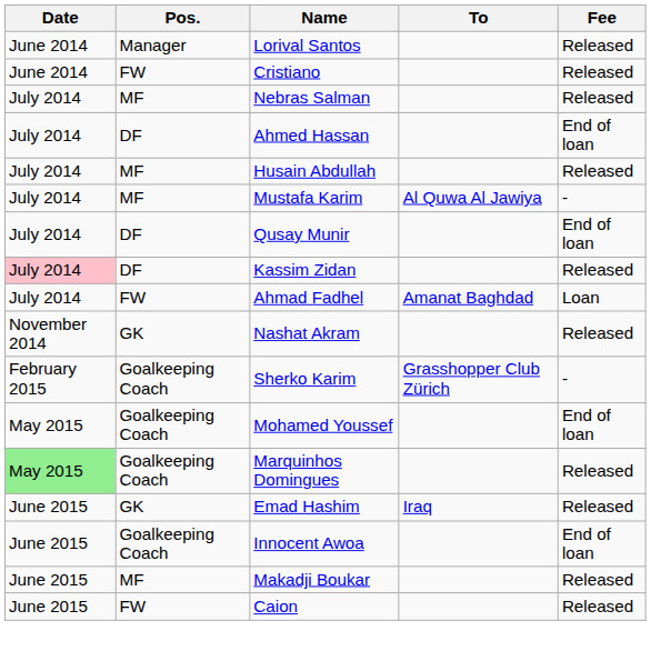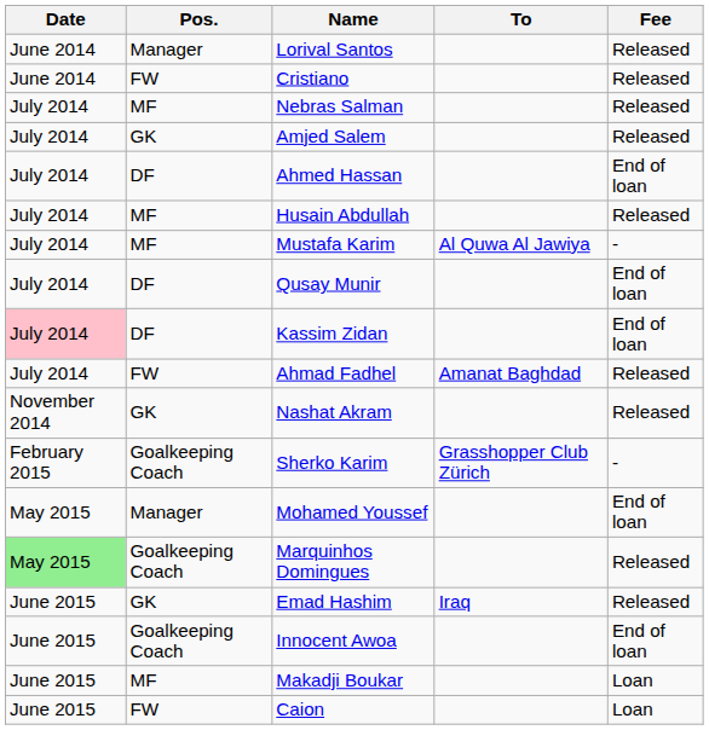+ row: July 2014 | GK | Amjed Salem | Released
Kassim Zidan | Fee: Released -> End of loan
Ahmad Fadhel | Fee: Loan -> Released
Mohamed Youssef | Pos.: Goalkeeping Coach -> Manager
Makadji Boukar | Fee: Released -> Loan
Caion | Fee: Released -> Loan
